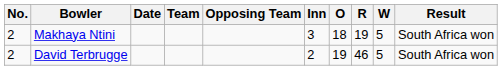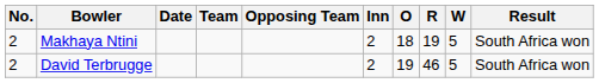Makhaya Ntini | Inn: 3 -> 2
